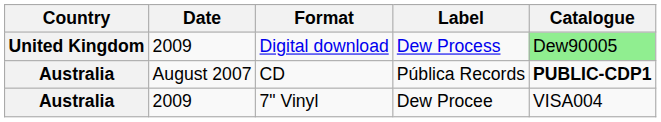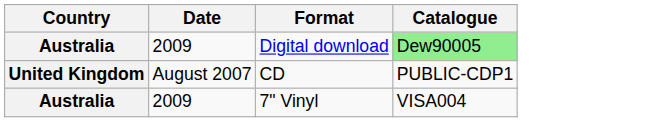- column: Label | Dew Process | Pública Records | Dew Procee
Digital download | Country: United Kingdom -> Australia
CD | Country: Australia -> United Kingdom
CD | Catalogue: bold -> normal
